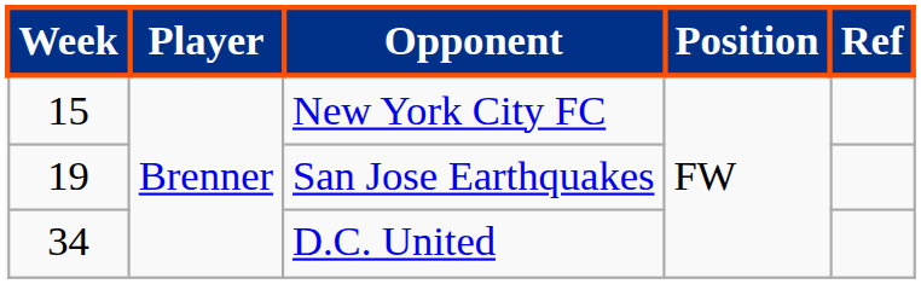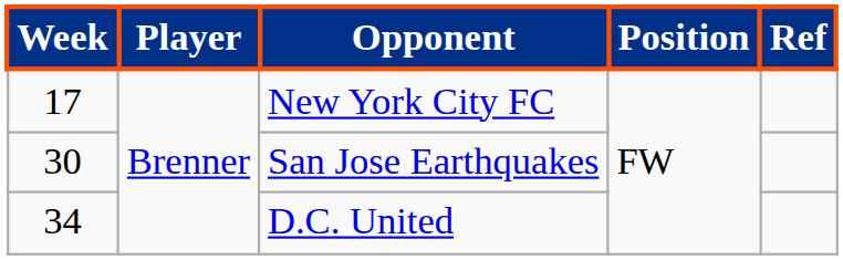New York City FC | Week: 15 -> 17
San Jose Earthquakes | Week: 19 -> 30
